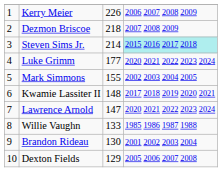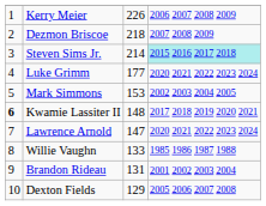Mark Simmons | column 3: 155 -> 153
Kwamie Lassiter II | column 1: normal -> bold
Brandon Rideau | column 3: 130 -> 131
